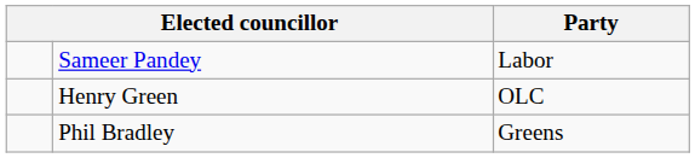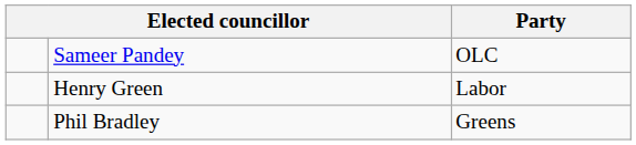Sameer Pandey | Party: Labor -> OLC
Henry Green | Party: OLC -> Labor
